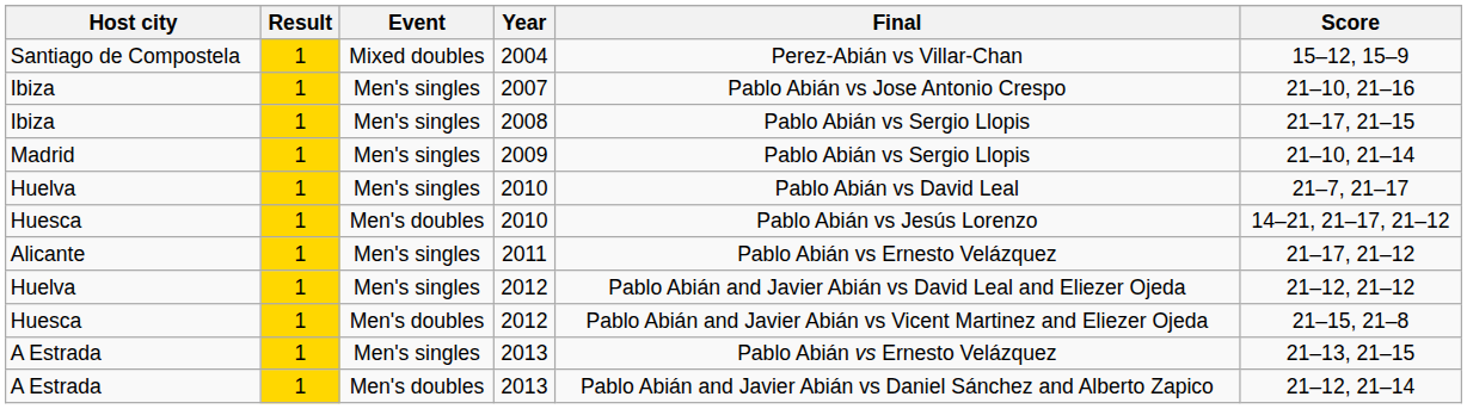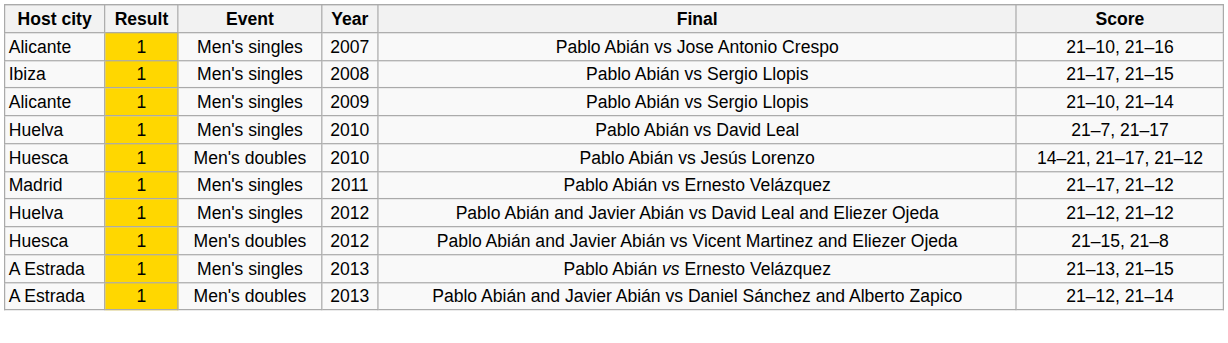- row: Santiago de Compostela | 1 | Mixed doubles | 2004 | Perez-Abián vs Villar-Chan | 15–12, 15–9
2007 | Host city: Ibiza -> Alicante
2009 | Host city: Madrid -> Alicante
2011 | Host city: Alicante -> Madrid
